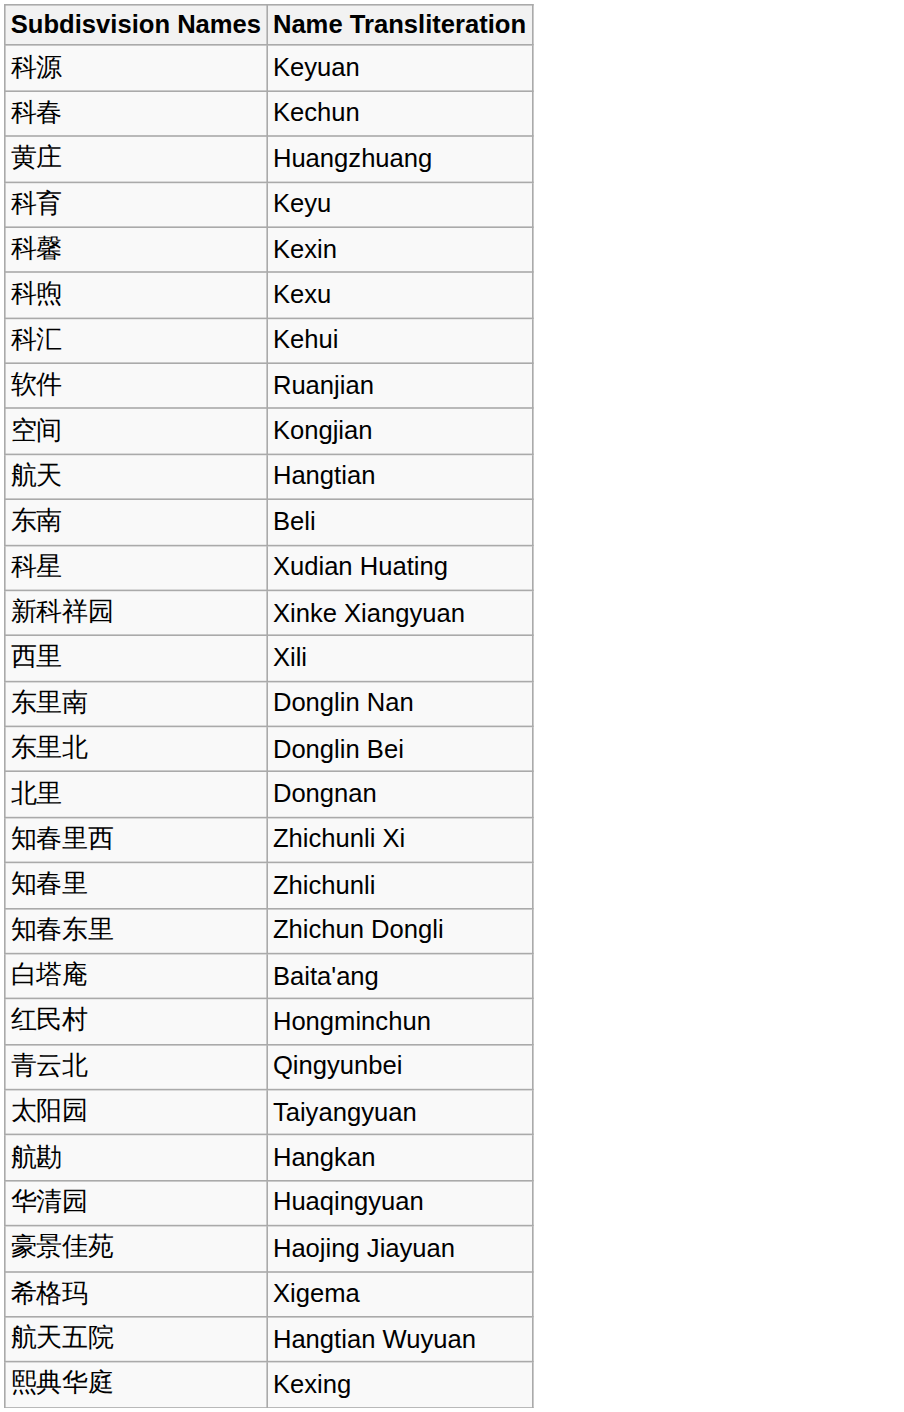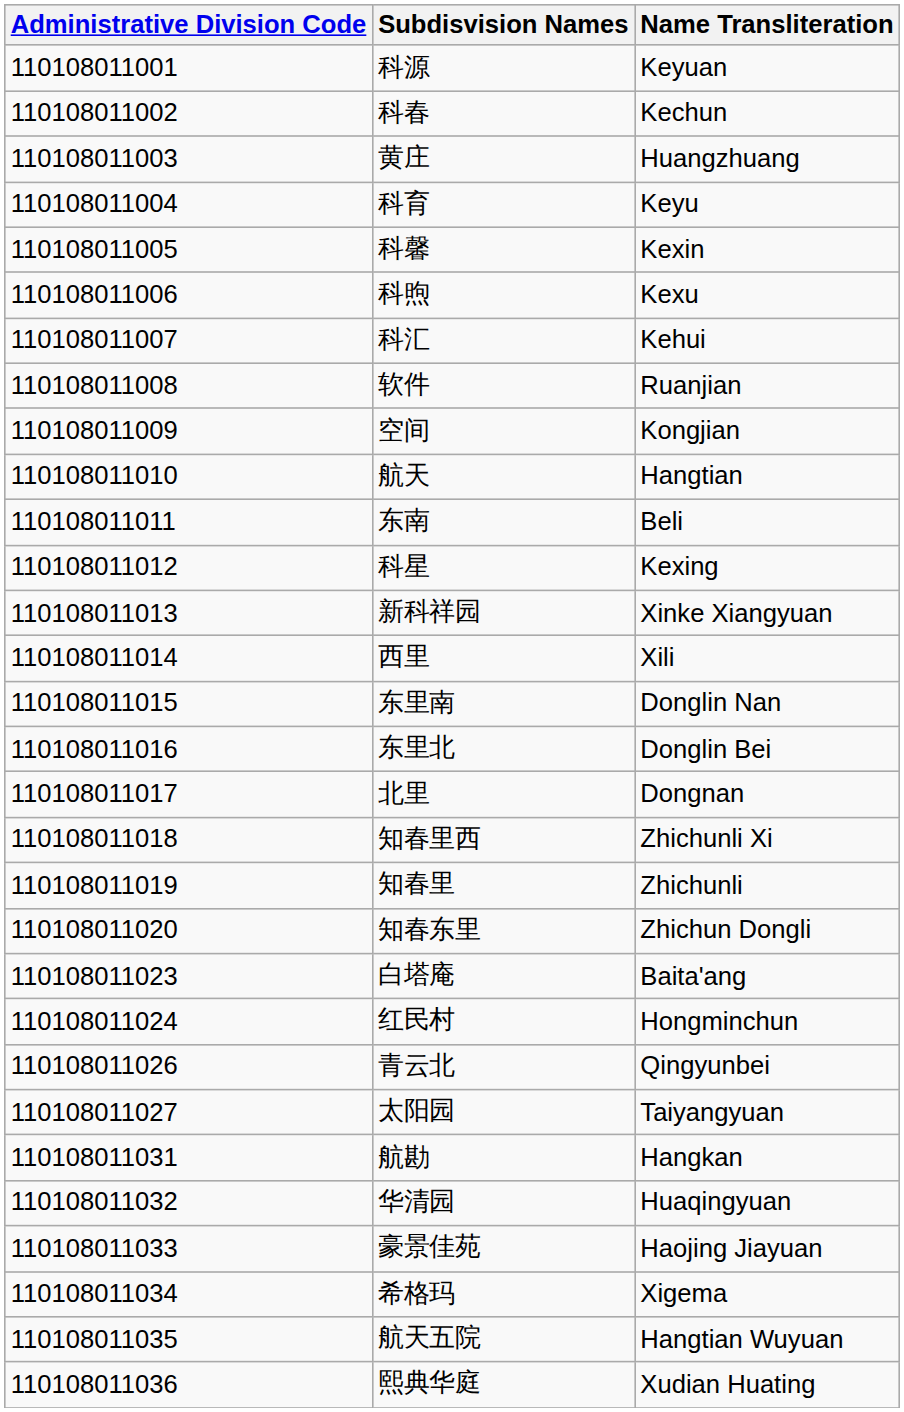+ column: Administrative Division Code | 110108011001 | 110108011002 | 110108011003 | 110108011004 | 110108011005 | 110108011006 | 110108011007 | 110108011008 | 110108011009 | 110108011010 | 110108011011 | 110108011012 | 110108011013 | 110108011014 | 110108011015 | 110108011016 | 110108011017 | 110108011018 | 110108011019 | 110108011020 | 110108011023 | 110108011024 | 110108011026 | 110108011027 | 110108011031 | 110108011032 | 110108011033 | 110108011034 | 110108011035 | 110108011036
科星 | Name Transliteration: Xudian Huating -> Kexing
熙典华庭 | Name Transliteration: Kexing -> Xudian Huating
